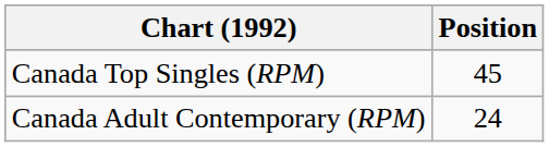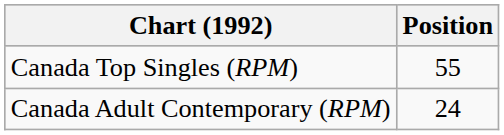Canada Top Singles (RPM) | Position: 45 -> 55
